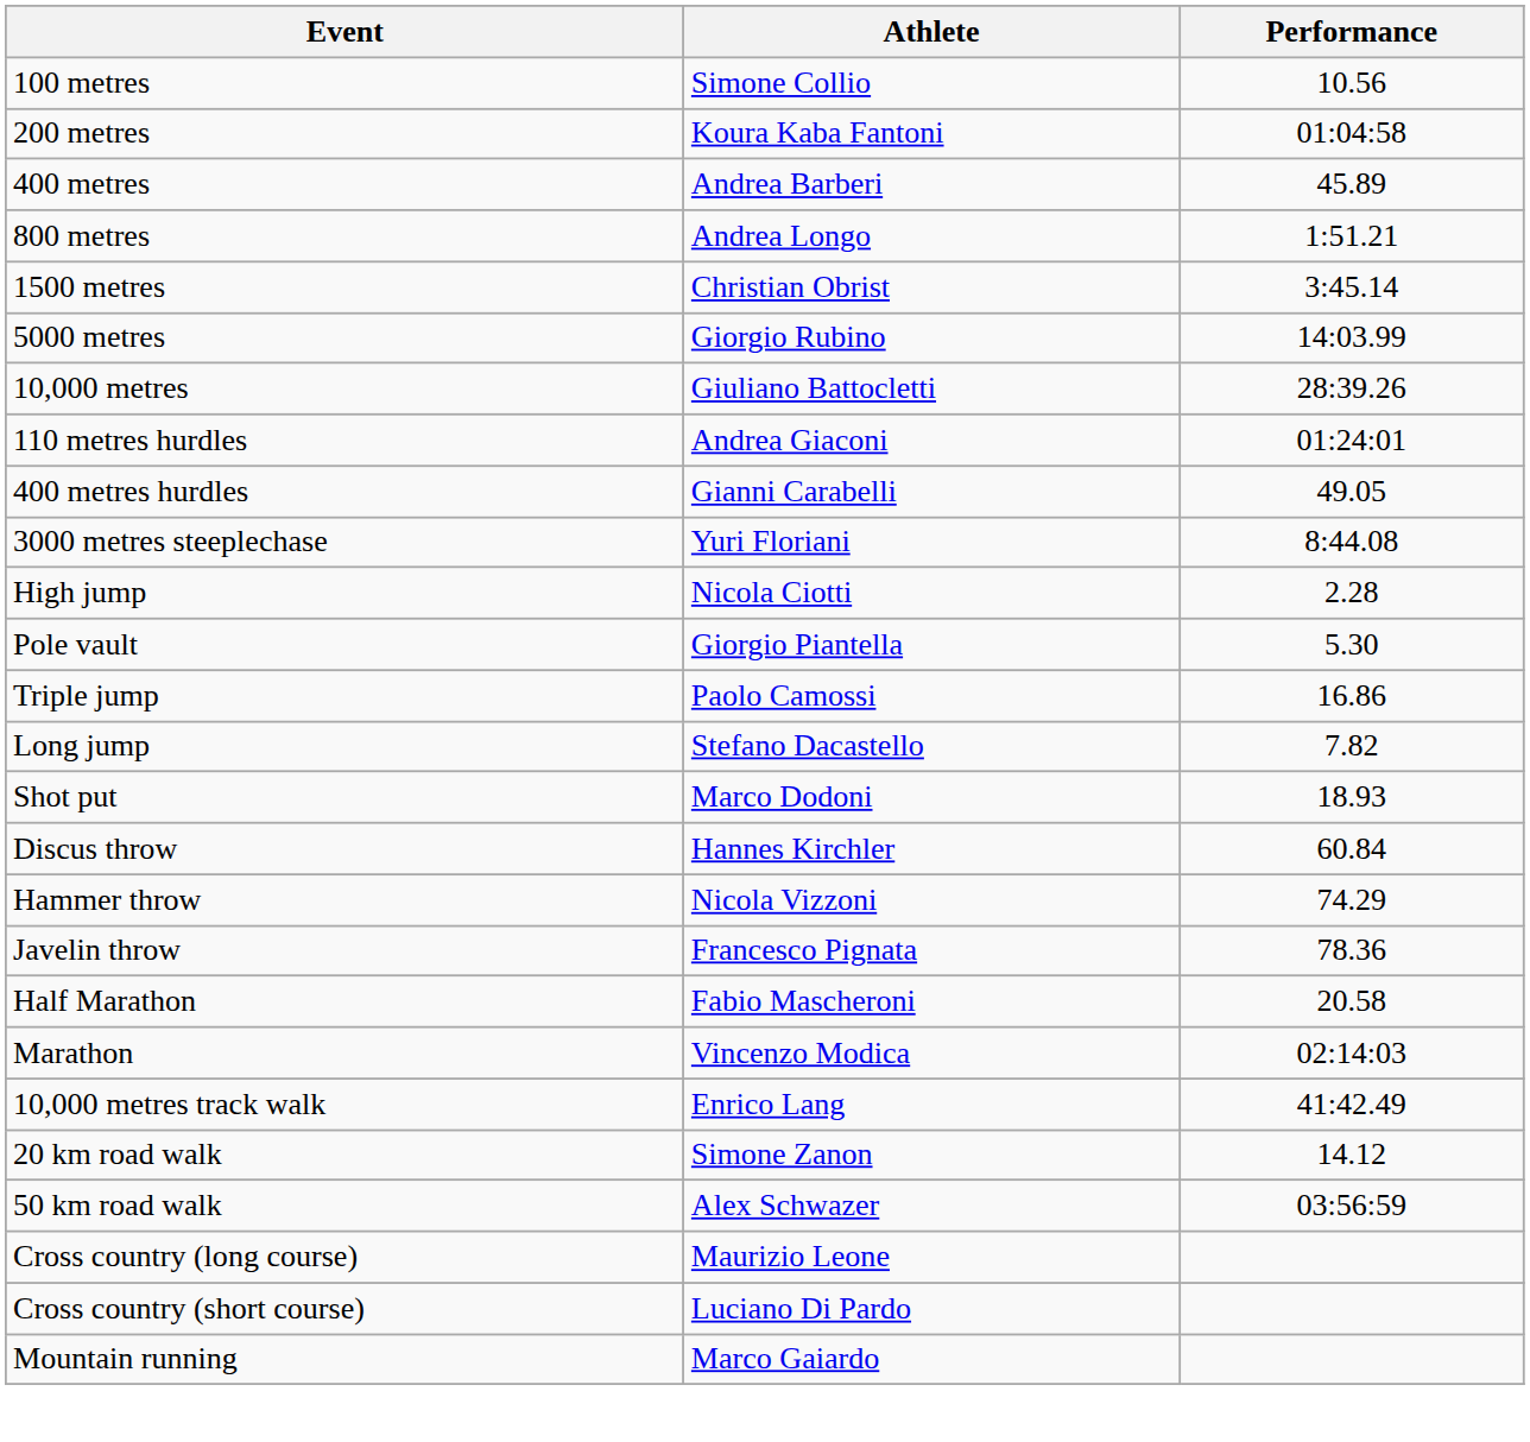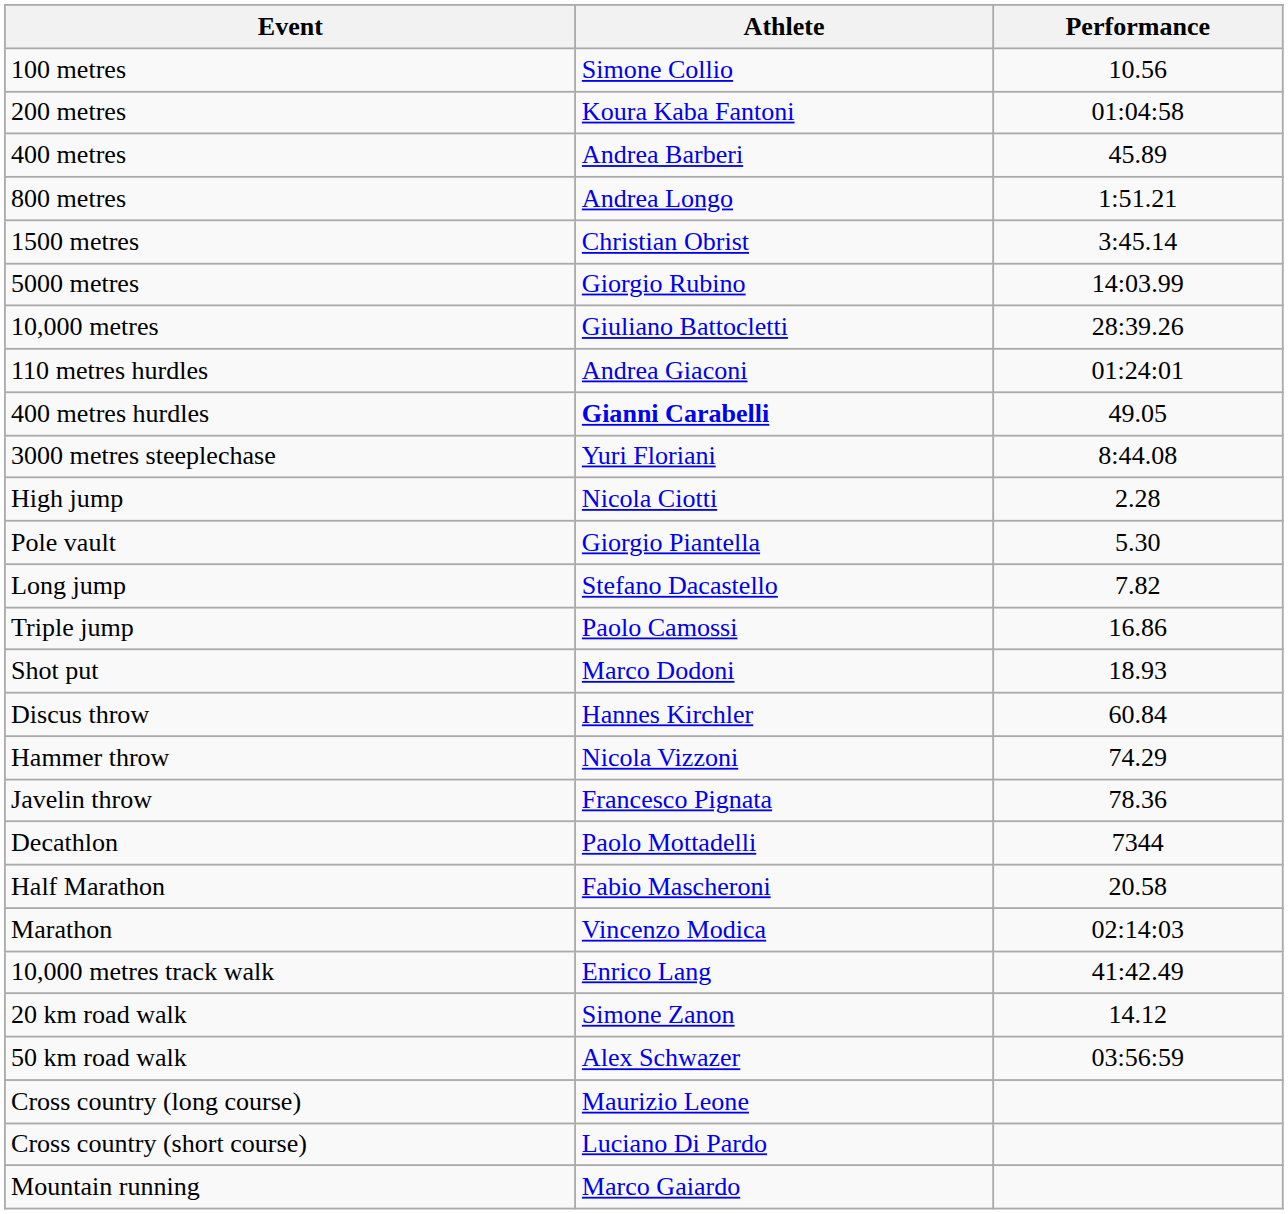400 metres hurdles | Athlete: normal -> bold
rows swapped: Long jump <-> Triple jump
+ row: Decathlon | Paolo Mottadelli | 7344
